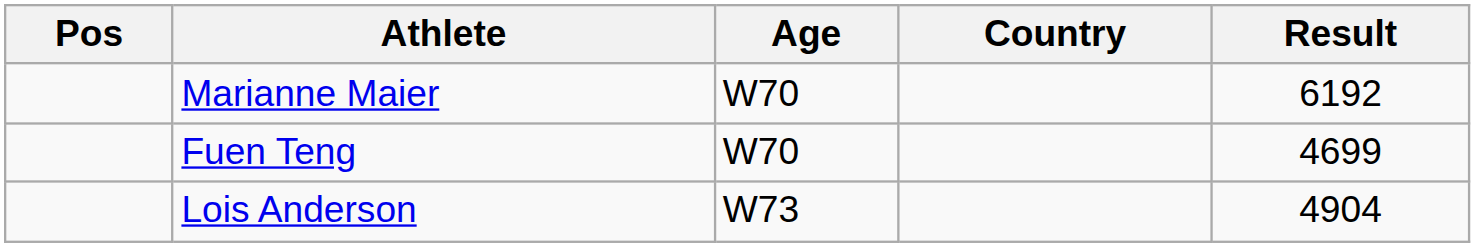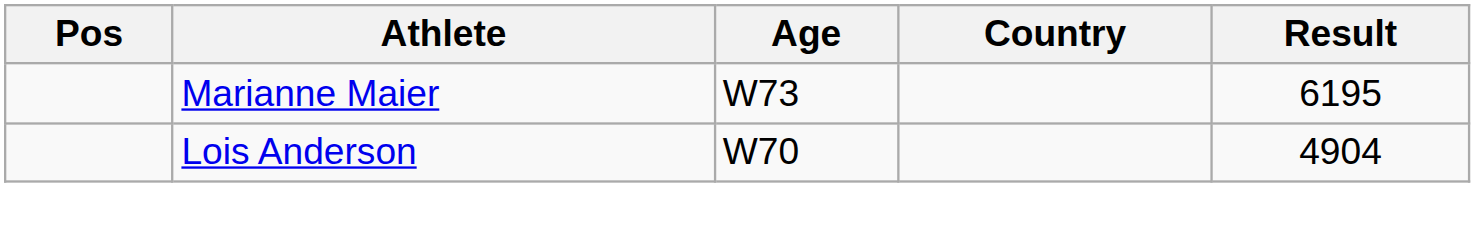Marianne Maier | Age: W70 -> W73
Marianne Maier | Result: 6192 -> 6195
- row: Fuen Teng | W70 | 4699
Lois Anderson | Age: W73 -> W70
